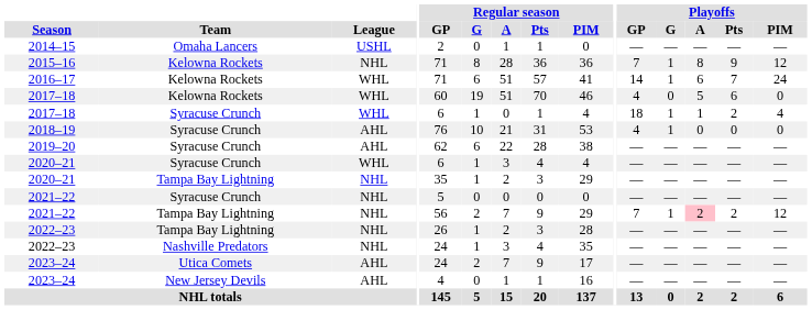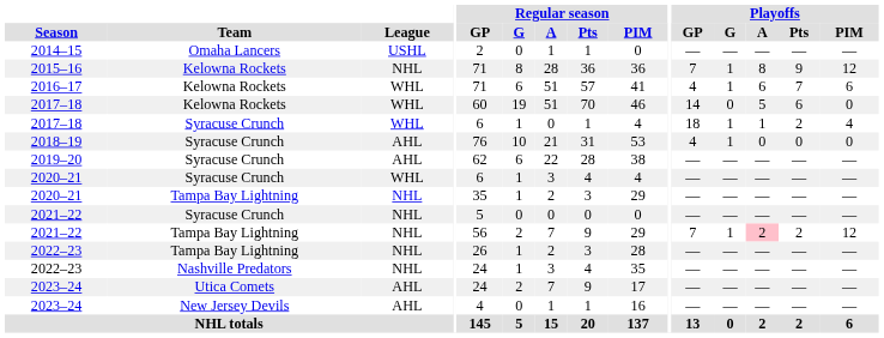2016–17 | Playoffs / GP: 14 -> 4
2016–17 | Playoffs / PIM: 24 -> 6
2017–18 / Kelowna Rockets | Playoffs / GP: 4 -> 14
